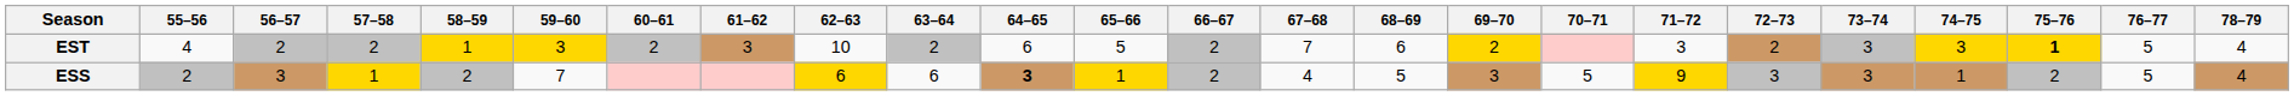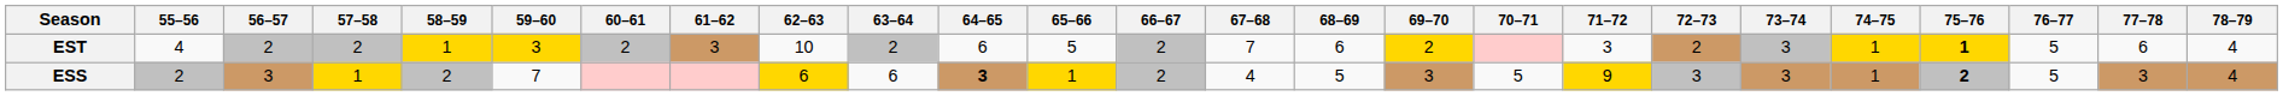+ column: 77–78 | 6 | 3
EST | 74–75: 3 -> 1
ESS | 75–76: normal -> bold
